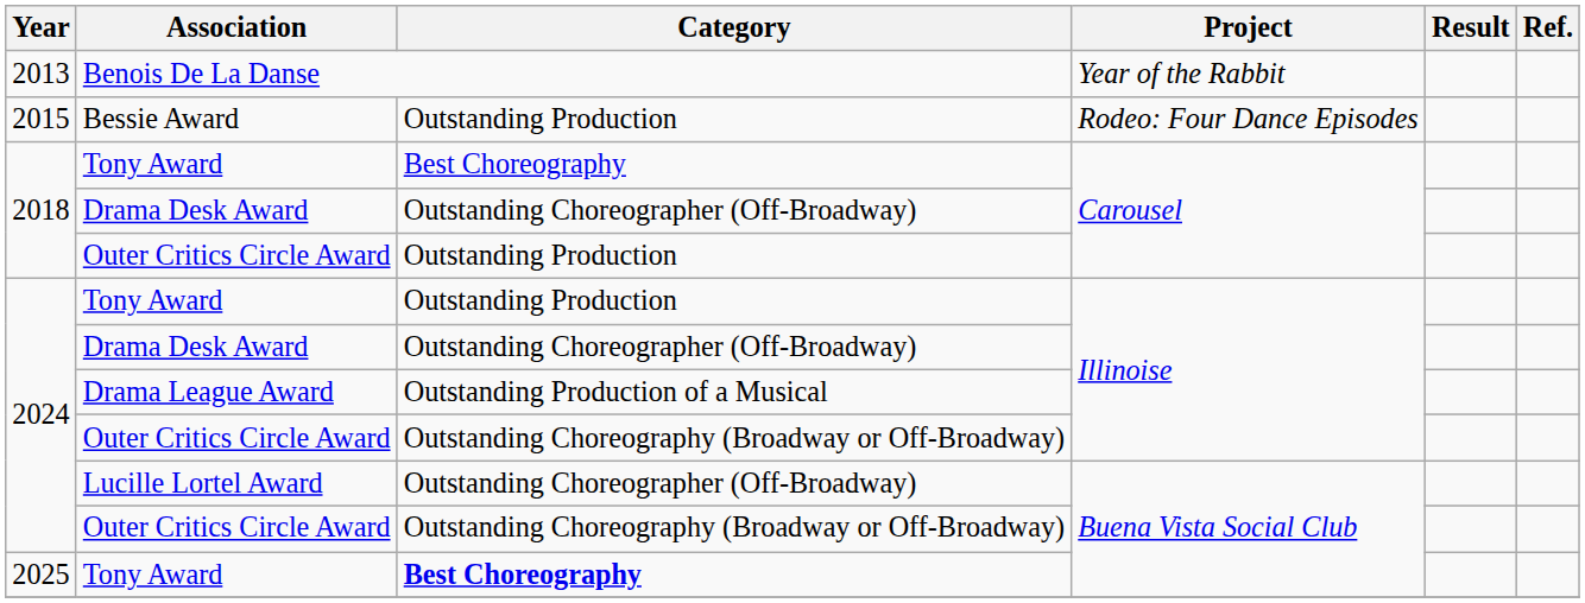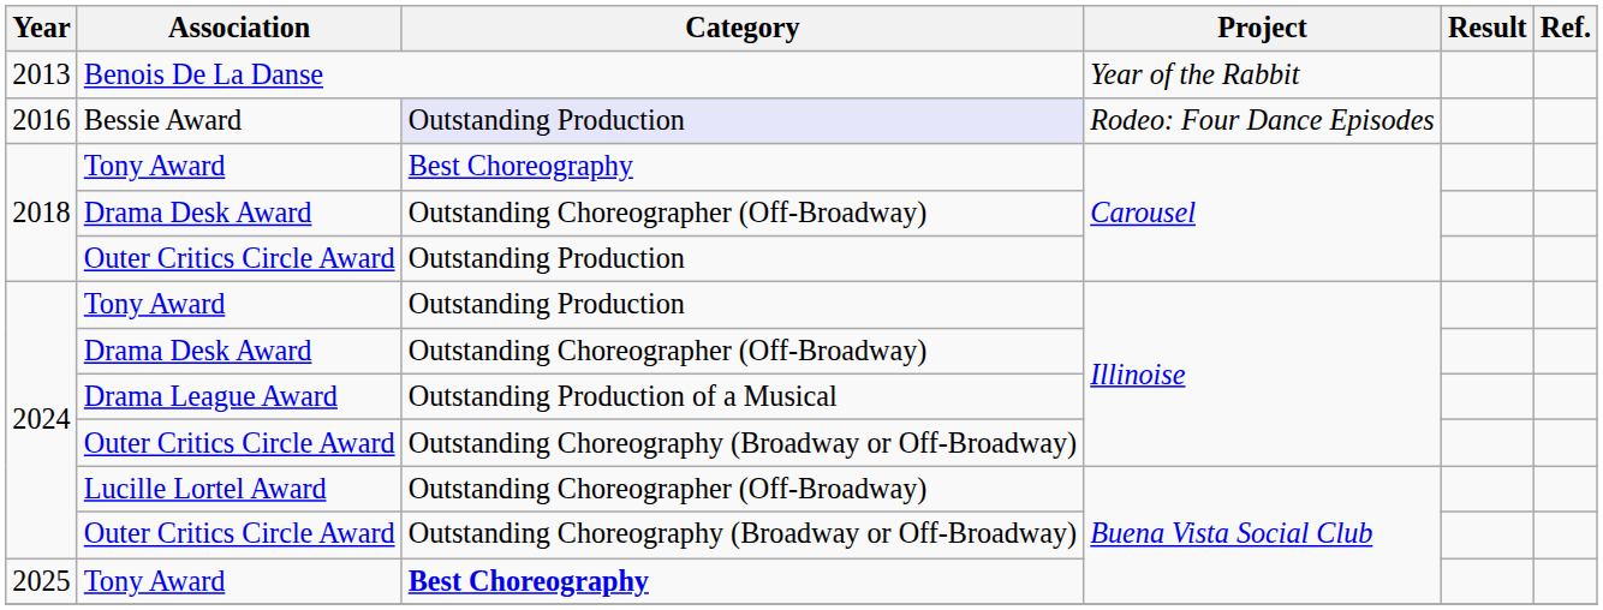Bessie Award | Year: 2015 -> 2016
Bessie Award | Category: no background -> lavender background
